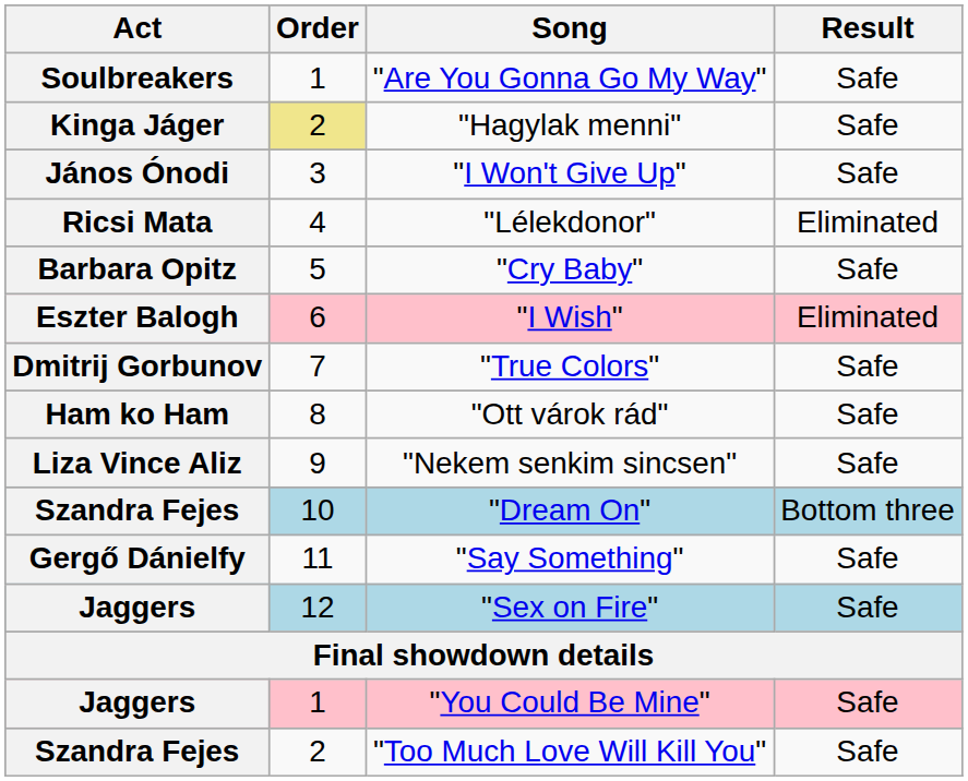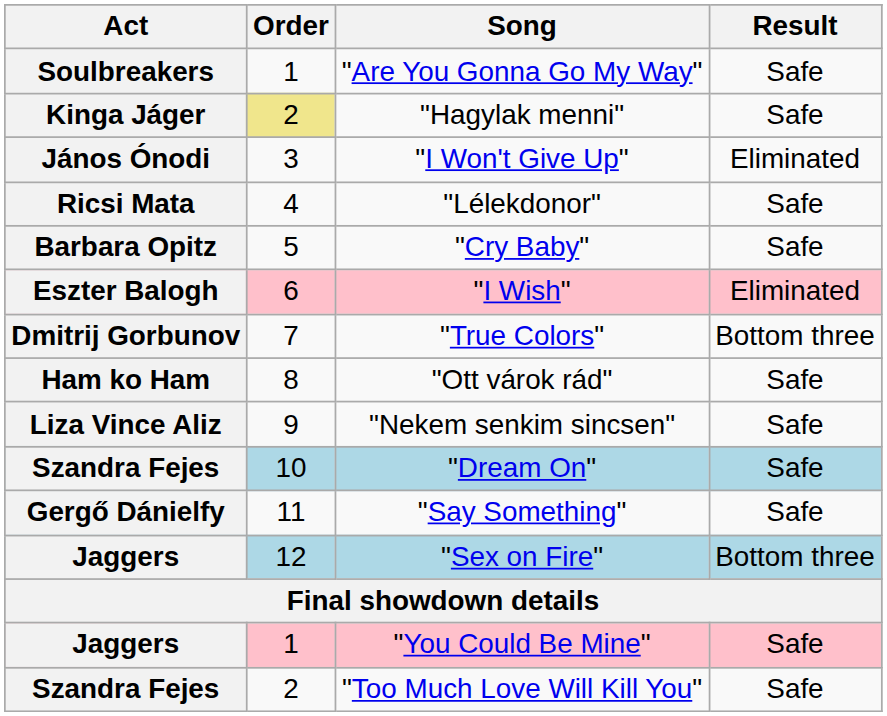"I Won't Give Up" | Result: Safe -> Eliminated
"Lélekdonor" | Result: Eliminated -> Safe
"True Colors" | Result: Safe -> Bottom three
"Dream On" | Result: Bottom three -> Safe
"Sex on Fire" | Result: Safe -> Bottom three
